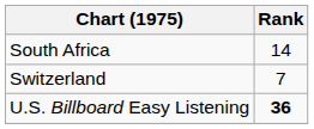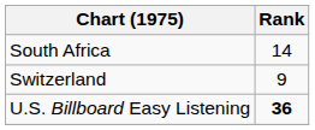Switzerland | Rank: 7 -> 9
